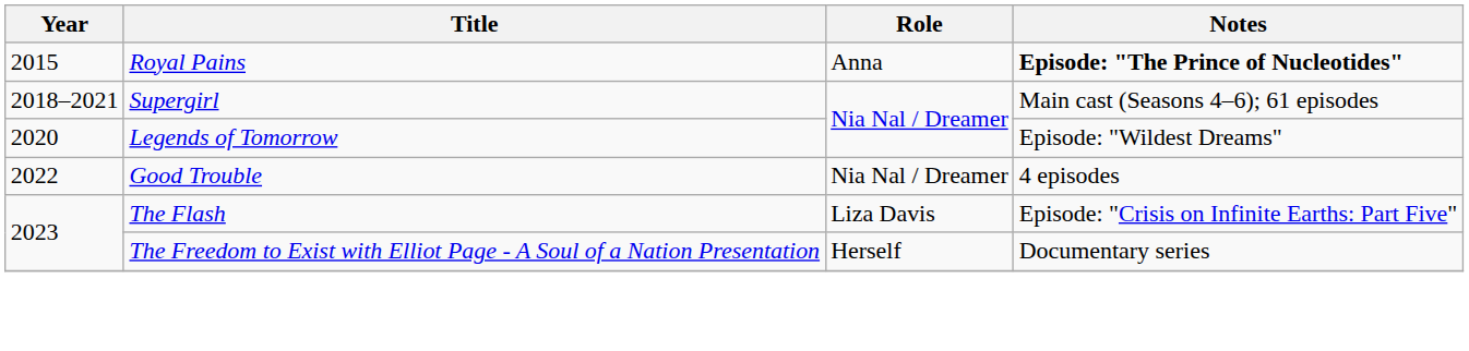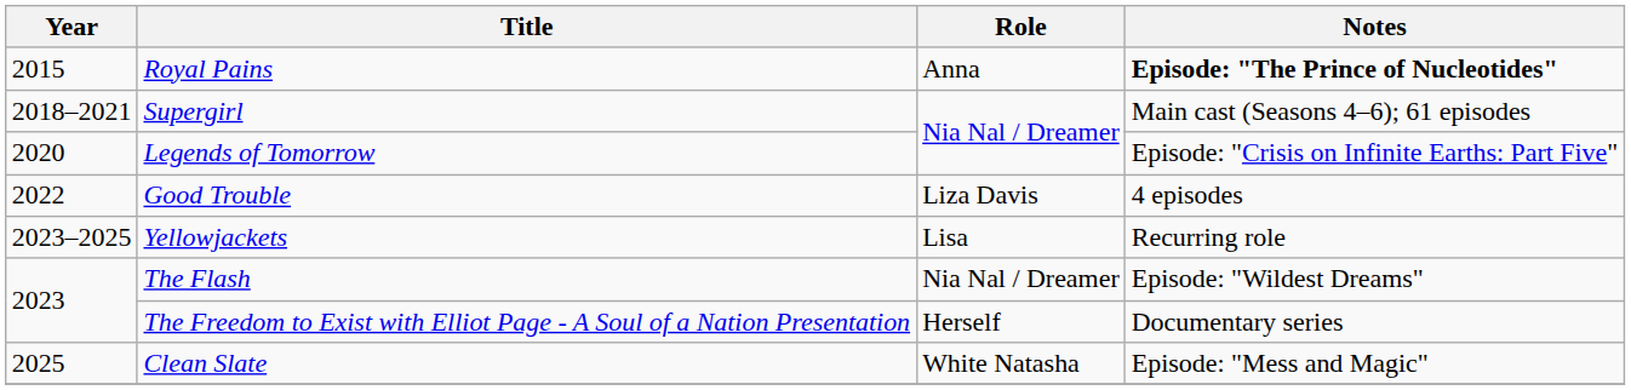Legends of Tomorrow | Notes: Episode: "Wildest Dreams" -> Episode: "Crisis on Infinite Earths: Part Five"
Good Trouble | Role: Nia Nal / Dreamer -> Liza Davis
+ row: 2023–2025 | Yellowjackets | Lisa | Recurring role
The Flash | Role: Liza Davis -> Nia Nal / Dreamer
The Flash | Notes: Episode: "Crisis on Infinite Earths: Part Five" -> Episode: "Wildest Dreams"
+ row: 2025 | Clean Slate | White Natasha | Episode: "Mess and Magic"
